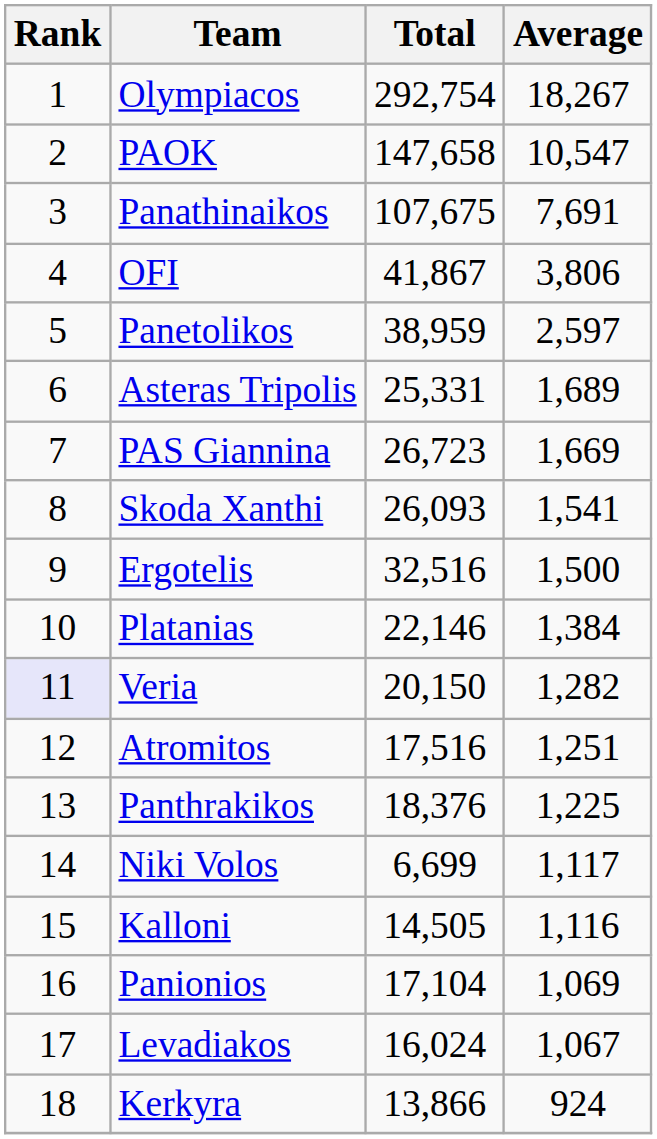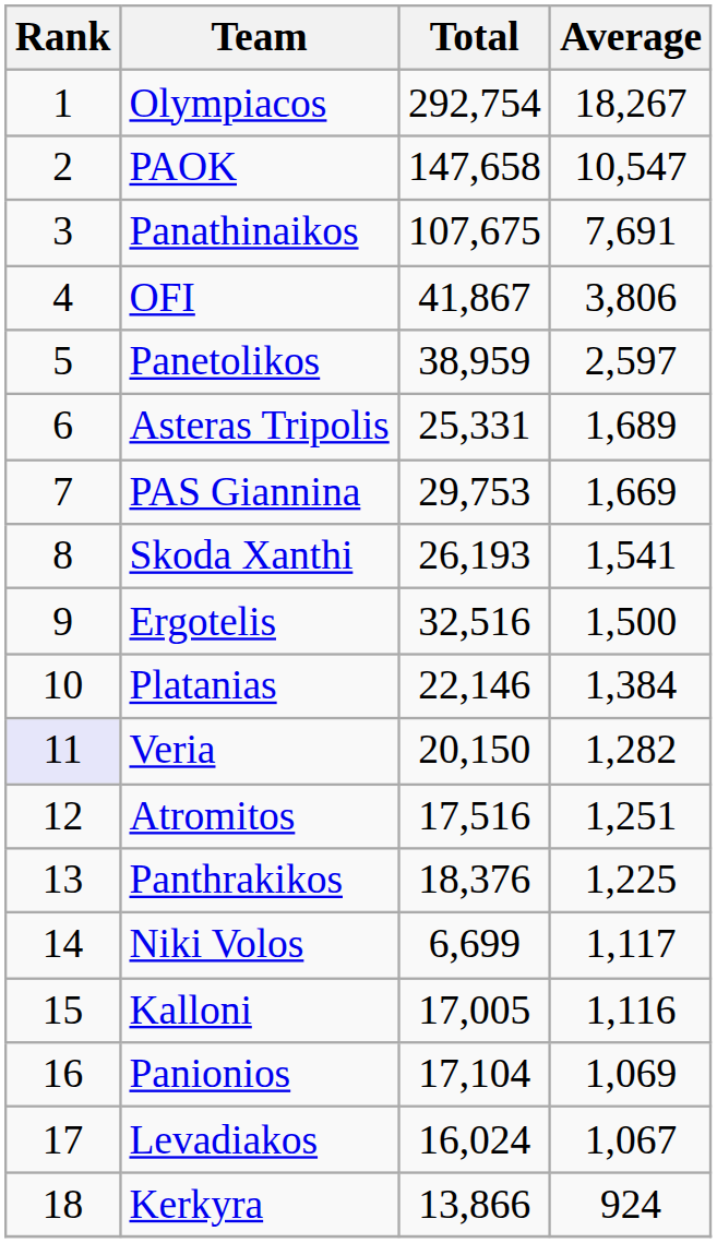PAS Giannina | Total: 26,723 -> 29,753
Skoda Xanthi | Total: 26,093 -> 26,193
Kalloni | Total: 14,505 -> 17,005
